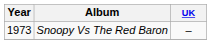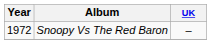Snoopy Vs The Red Baron | Year: 1973 -> 1972
